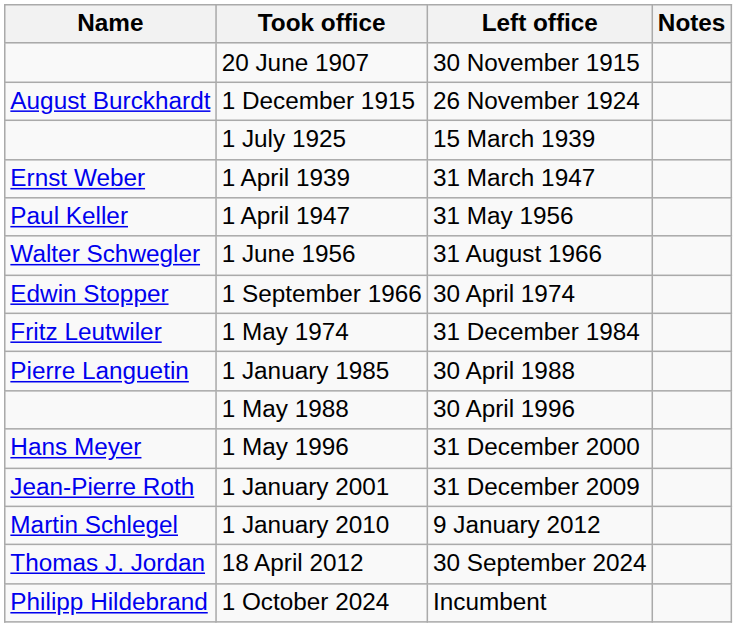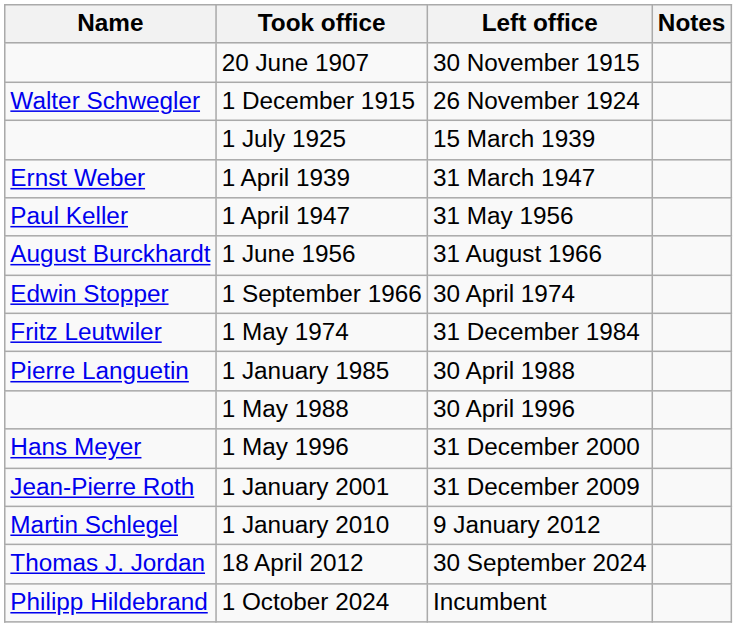1 December 1915 | Name: August Burckhardt -> Walter Schwegler
1 June 1956 | Name: Walter Schwegler -> August Burckhardt
